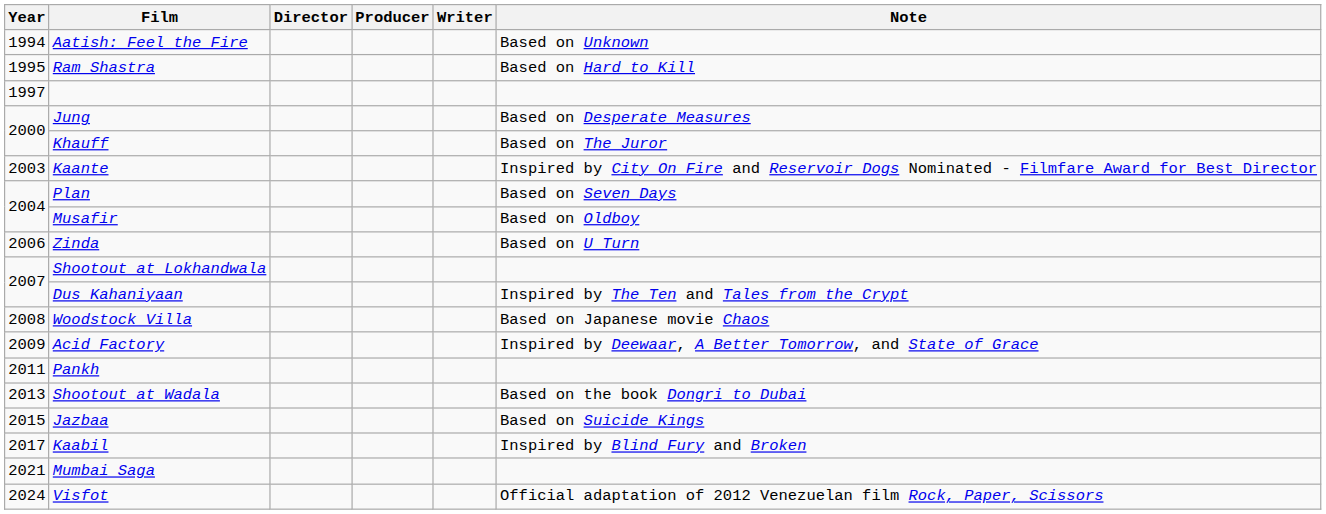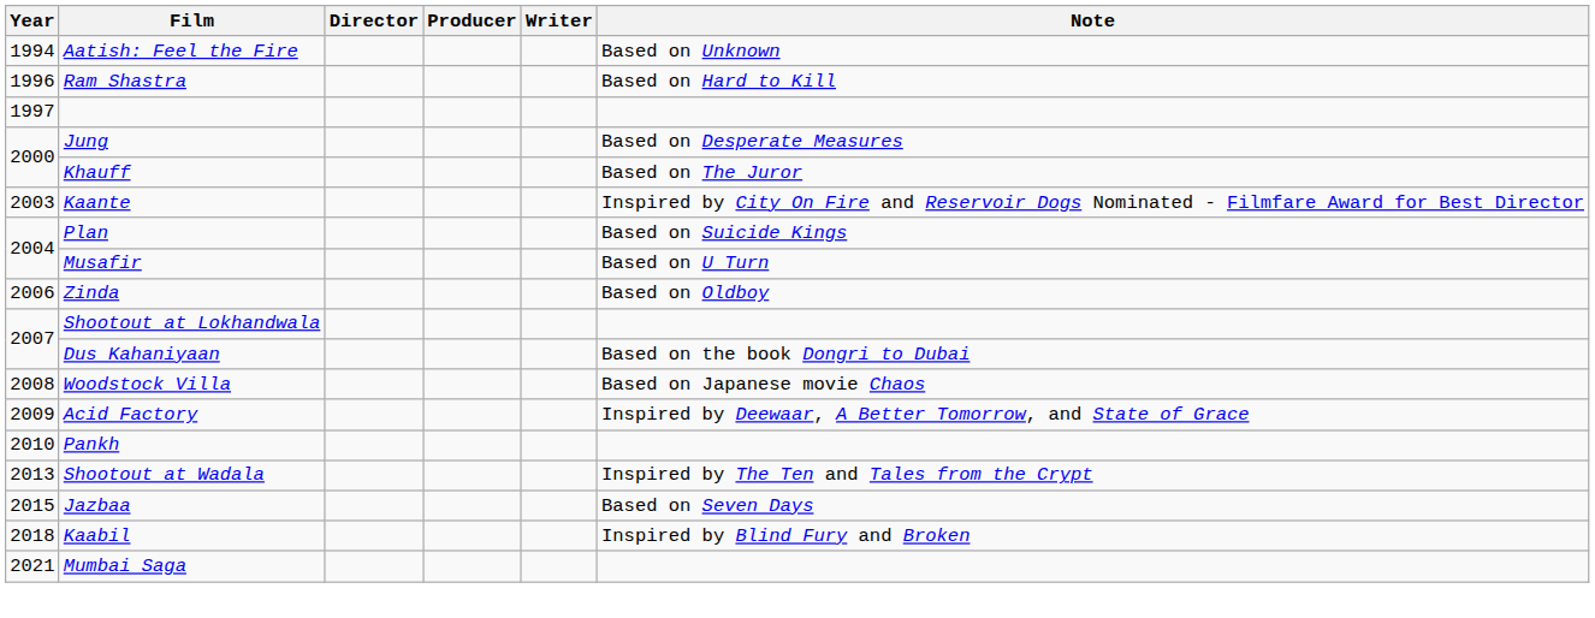Ram Shastra | Year: 1995 -> 1996
Plan | Note: Based on Seven Days -> Based on Suicide Kings
Musafir | Note: Based on Oldboy -> Based on U Turn
Zinda | Note: Based on U Turn -> Based on Oldboy
Dus Kahaniyaan | Note: Inspired by The Ten and Tales from the Crypt -> Based on the book Dongri to Dubai
Pankh | Year: 2011 -> 2010
Shootout at Wadala | Note: Based on the book Dongri to Dubai -> Inspired by The Ten and Tales from the Crypt
Jazbaa | Note: Based on Suicide Kings -> Based on Seven Days
Kaabil | Year: 2017 -> 2018
- row: 2024 | Visfot | Official adaptation of 2012 Venezuelan film Rock, Paper, Scissors
